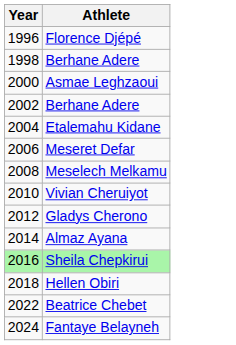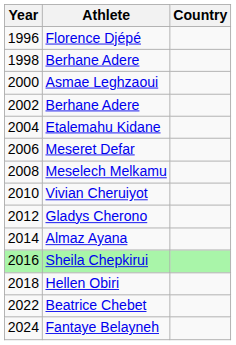+ column: Country
